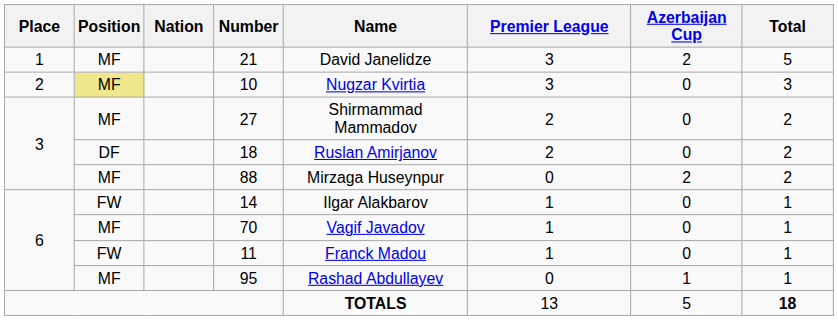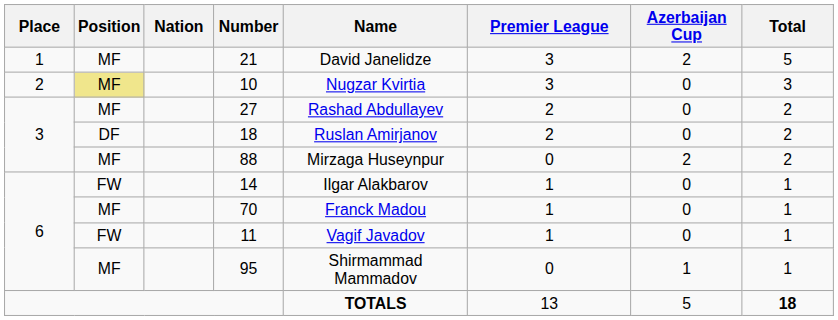27 | Name: Shirmammad Mammadov -> Rashad Abdullayev
70 | Name: Vagif Javadov -> Franck Madou
11 | Name: Franck Madou -> Vagif Javadov
95 | Name: Rashad Abdullayev -> Shirmammad Mammadov
